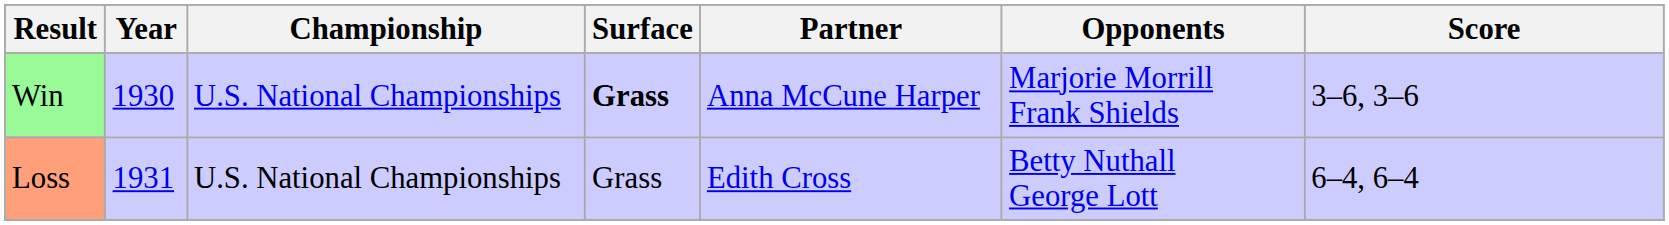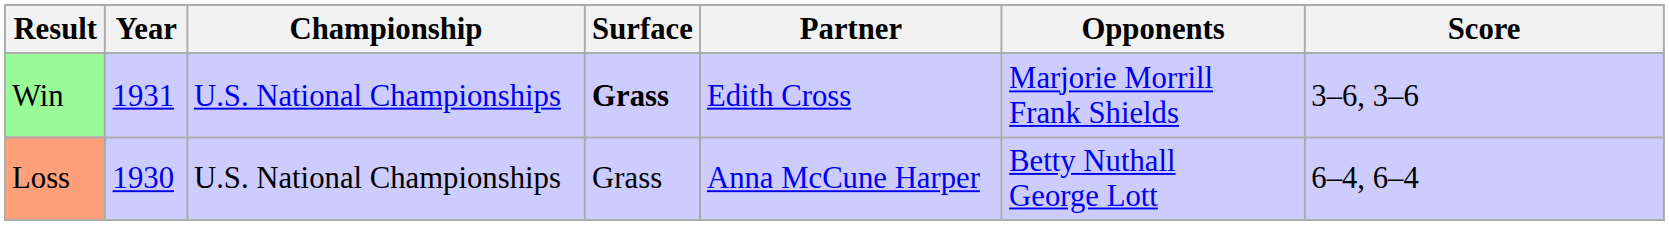Win | Year: 1930 -> 1931
Win | Partner: Anna McCune Harper -> Edith Cross
Loss | Year: 1931 -> 1930
Loss | Partner: Edith Cross -> Anna McCune Harper
